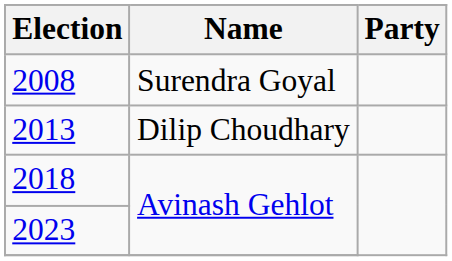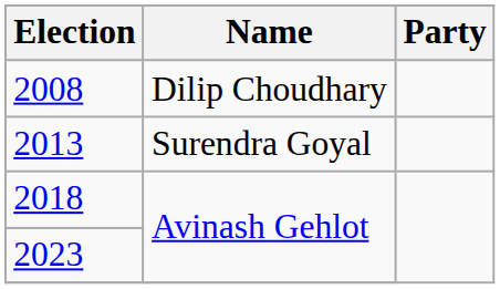2008 | Name: Surendra Goyal -> Dilip Choudhary
2013 | Name: Dilip Choudhary -> Surendra Goyal
